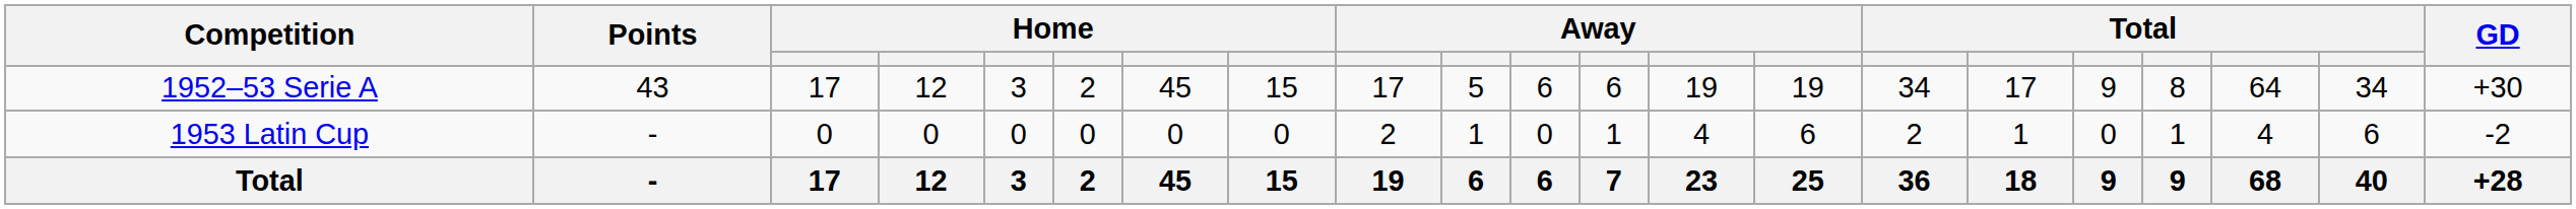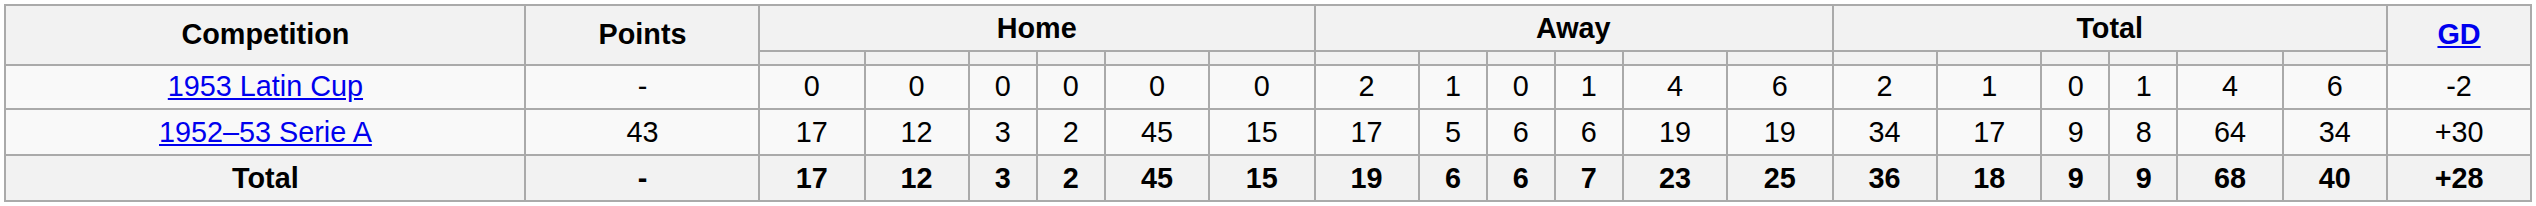rows swapped: 1952–53 Serie A <-> 1953 Latin Cup
